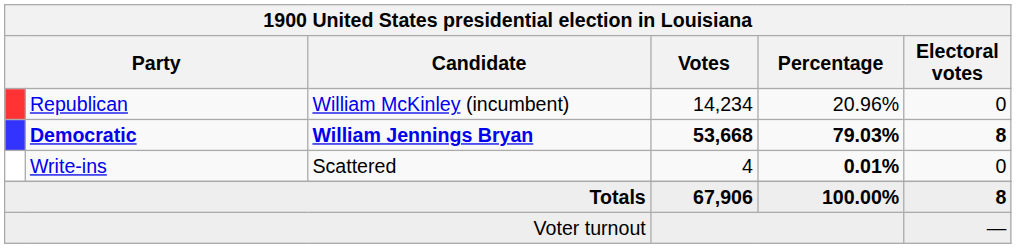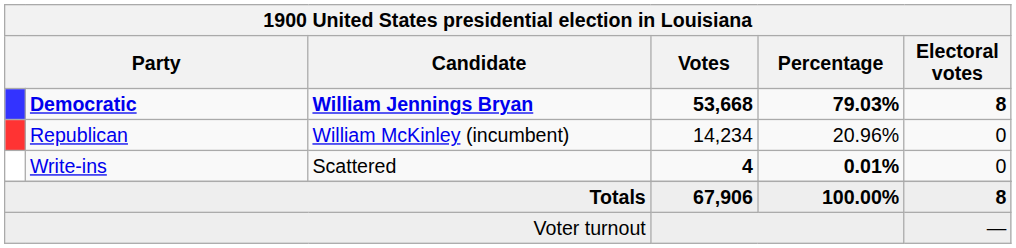rows swapped: Democratic <-> Republican
Write-ins | Votes: normal -> bold
